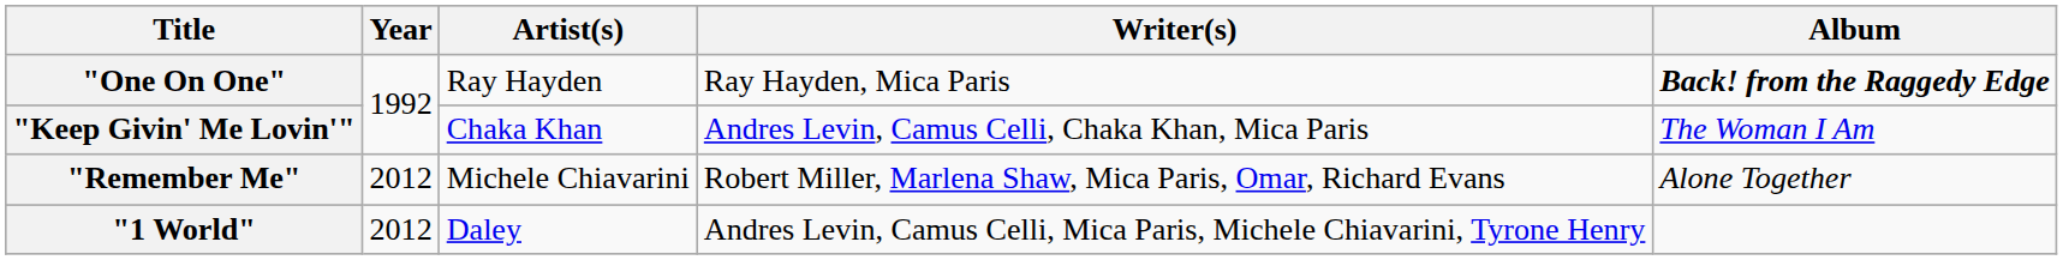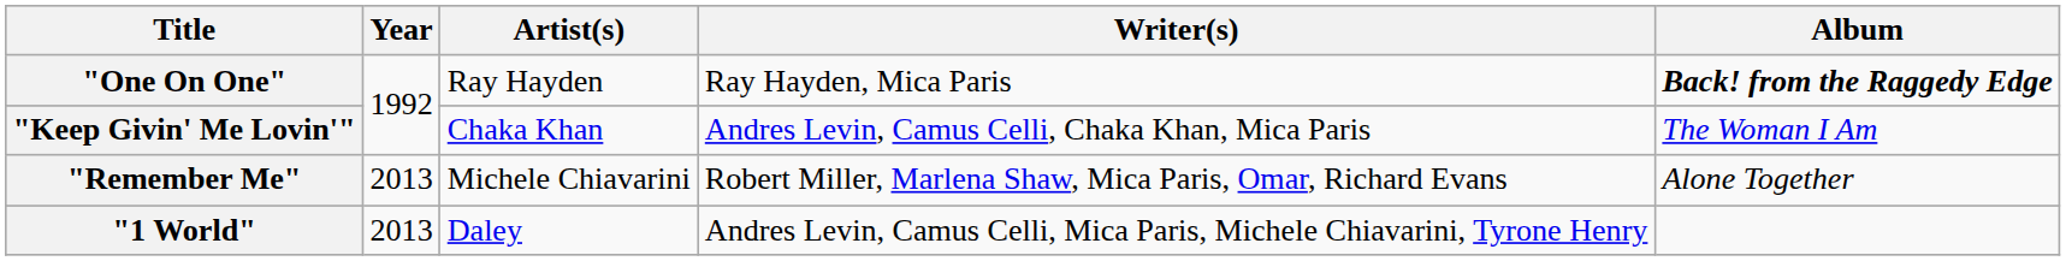"Remember Me" | Year: 2012 -> 2013
"1 World" | Year: 2012 -> 2013
